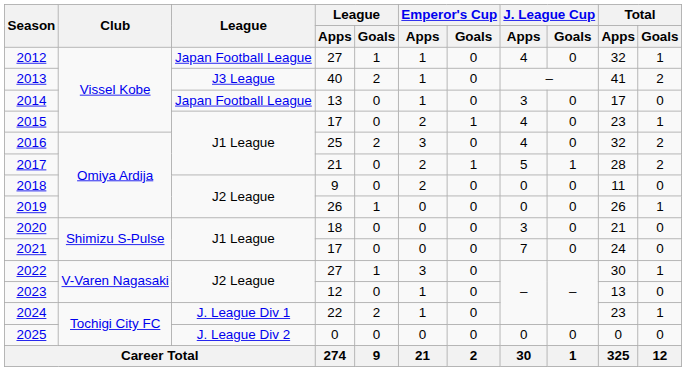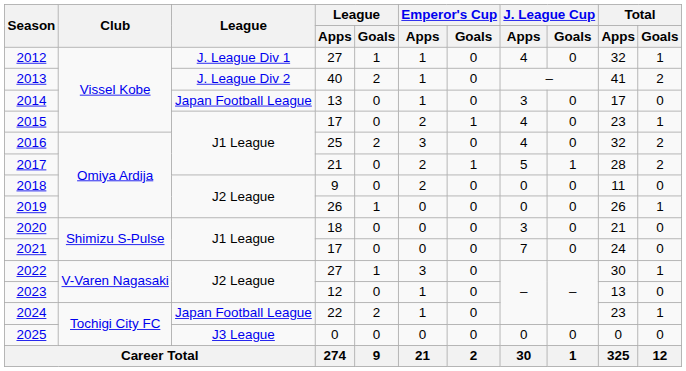2012 | League: Japan Football League -> J. League Div 1
2013 | League: J3 League -> J. League Div 2
2024 | League: J. League Div 1 -> Japan Football League
2025 | League: J. League Div 2 -> J3 League
